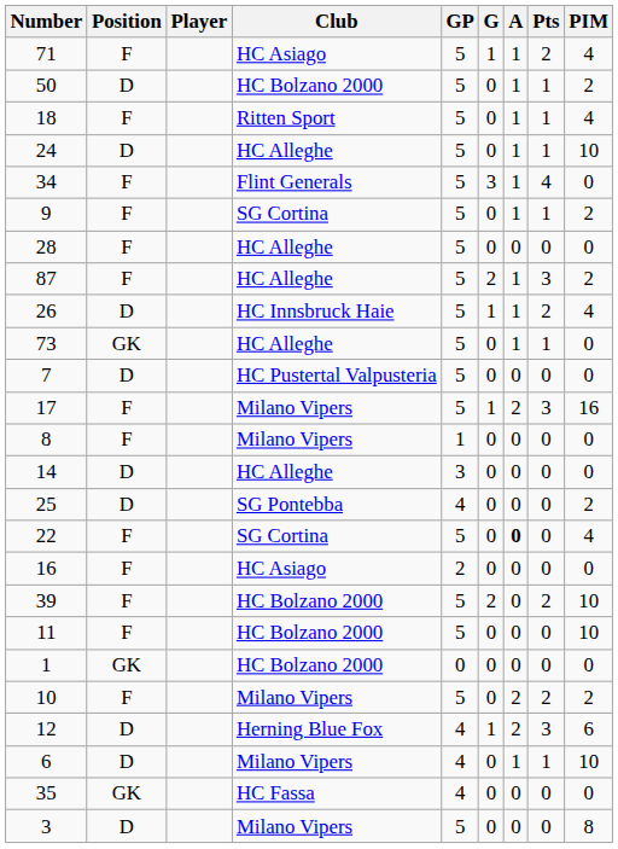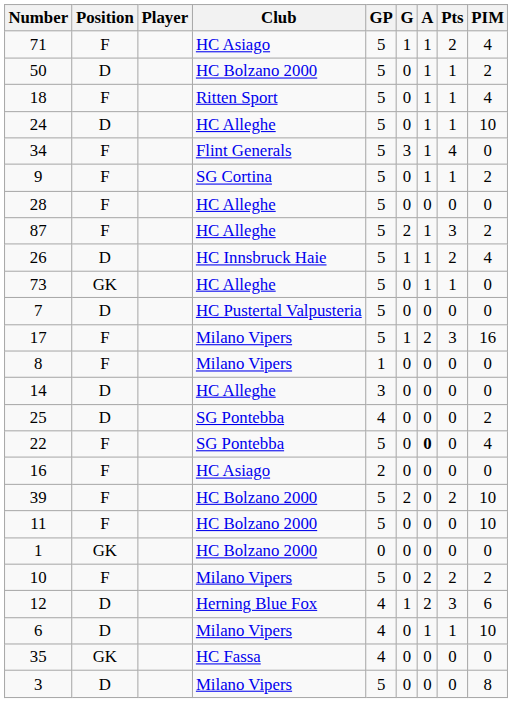22 | Club: SG Cortina -> SG Pontebba
